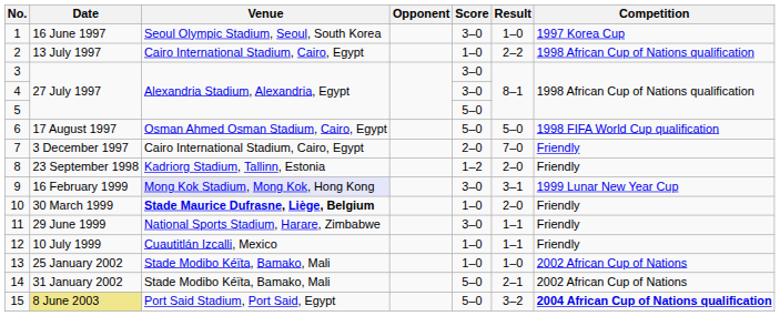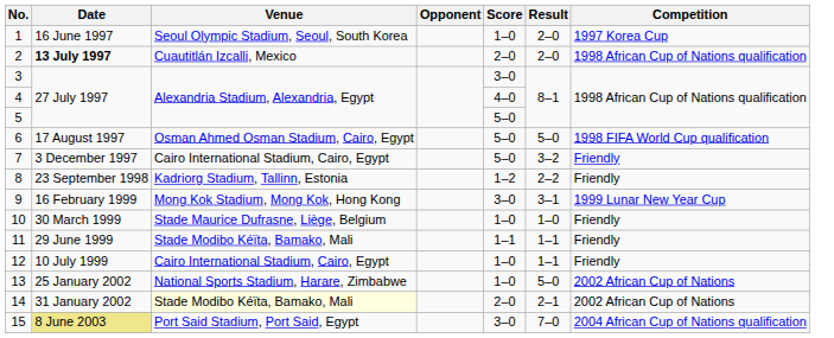1 | Score: 3–0 -> 1–0
1 | Result: 1–0 -> 2–0
2 | Date: normal -> bold
2 | Venue: Cairo International Stadium, Cairo, Egypt -> Cuautitlán Izcalli, Mexico
2 | Score: 1–0 -> 2–0
2 | Result: 2–2 -> 2–0
4 | Score: 3–0 -> 4–0
7 | Score: 2–0 -> 5–0
7 | Result: 7–0 -> 3–2
8 | Result: 2–0 -> 2–2
9 | Venue: lavender background -> no background
10 | Venue: bold -> normal
10 | Result: 2–0 -> 1–0
11 | Venue: National Sports Stadium, Harare, Zimbabwe -> Stade Modibo Kéïta, Bamako, Mali
11 | Score: 3–0 -> 1–1
12 | Venue: Cuautitlán Izcalli, Mexico -> Cairo International Stadium, Cairo, Egypt
13 | Venue: Stade Modibo Kéïta, Bamako, Mali -> National Sports Stadium, Harare, Zimbabwe
13 | Result: 1–0 -> 5–0
14 | Venue: no background -> lightyellow background
14 | Score: 5–0 -> 2–0
15 | Score: 5–0 -> 3–0
15 | Result: 3–2 -> 7–0
15 | Competition: bold -> normal
